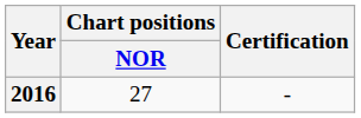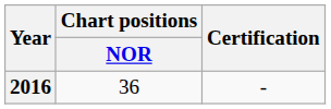2016 | Chart positions / NOR: 27 -> 36
